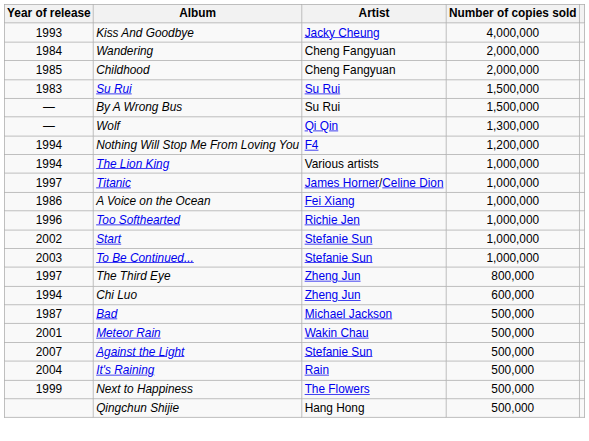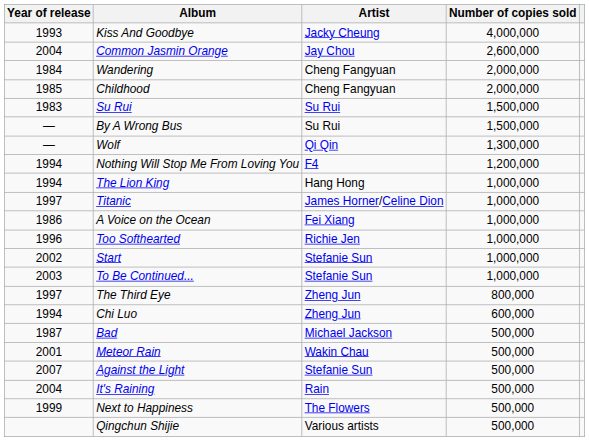+ row: 2004 | Common Jasmin Orange | Jay Chou | 2,600,000
The Lion King | Artist: Various artists -> Hang Hong
Qingchun Shijie | Artist: Hang Hong -> Various artists
